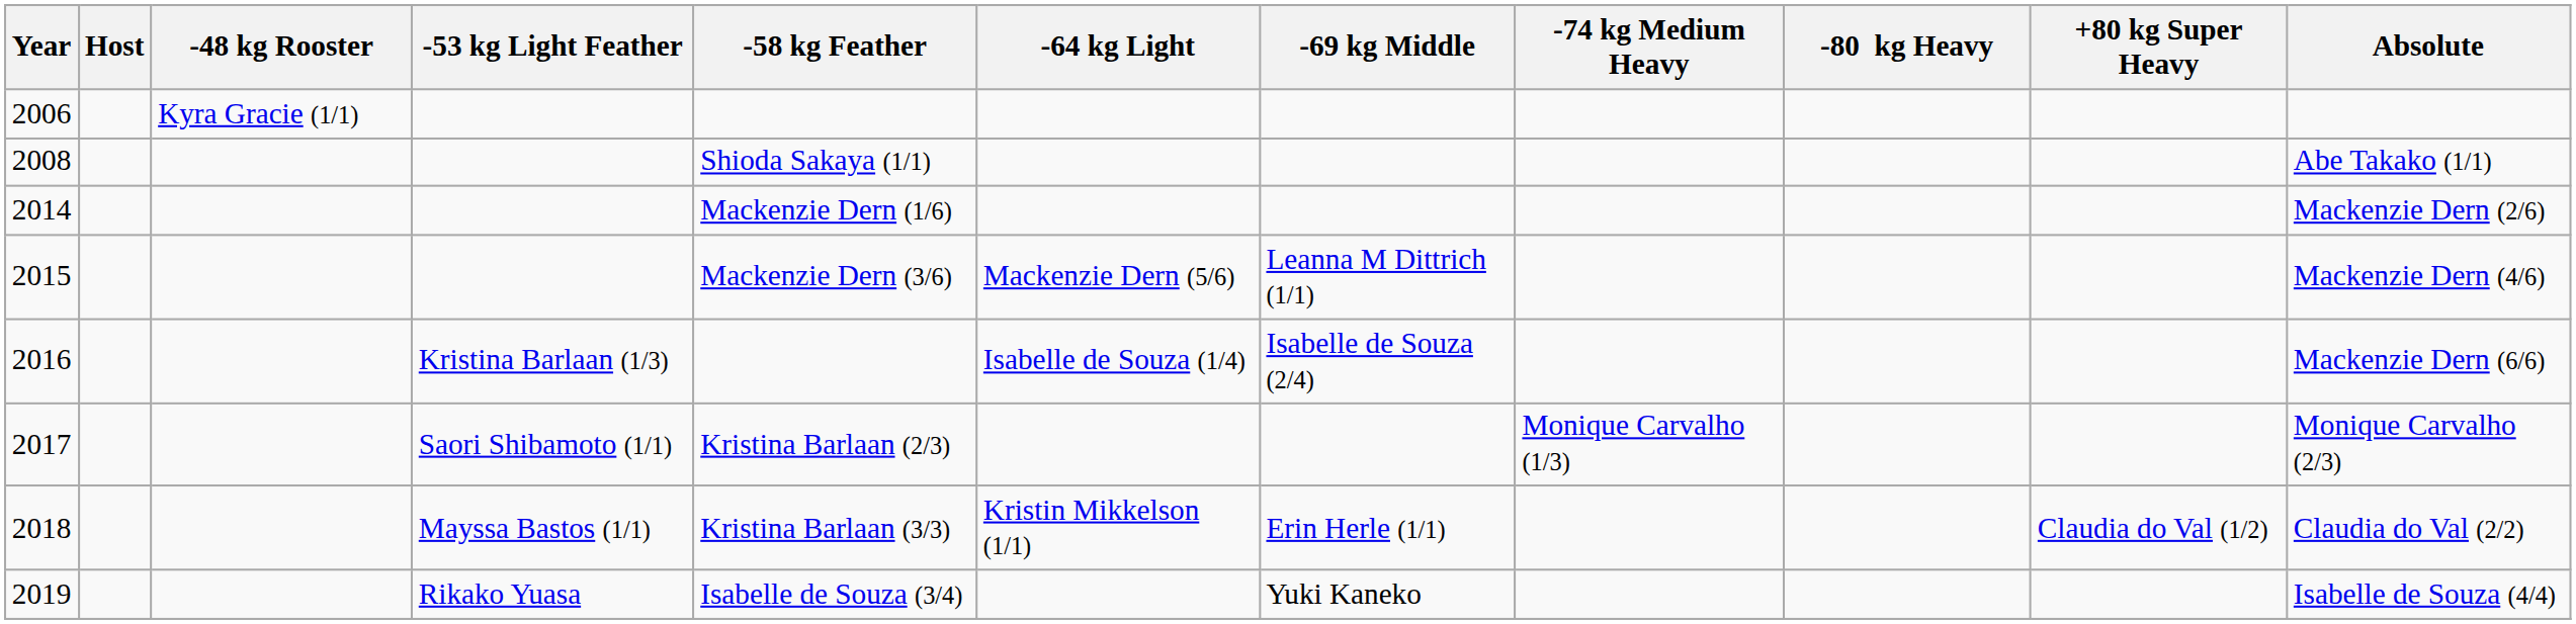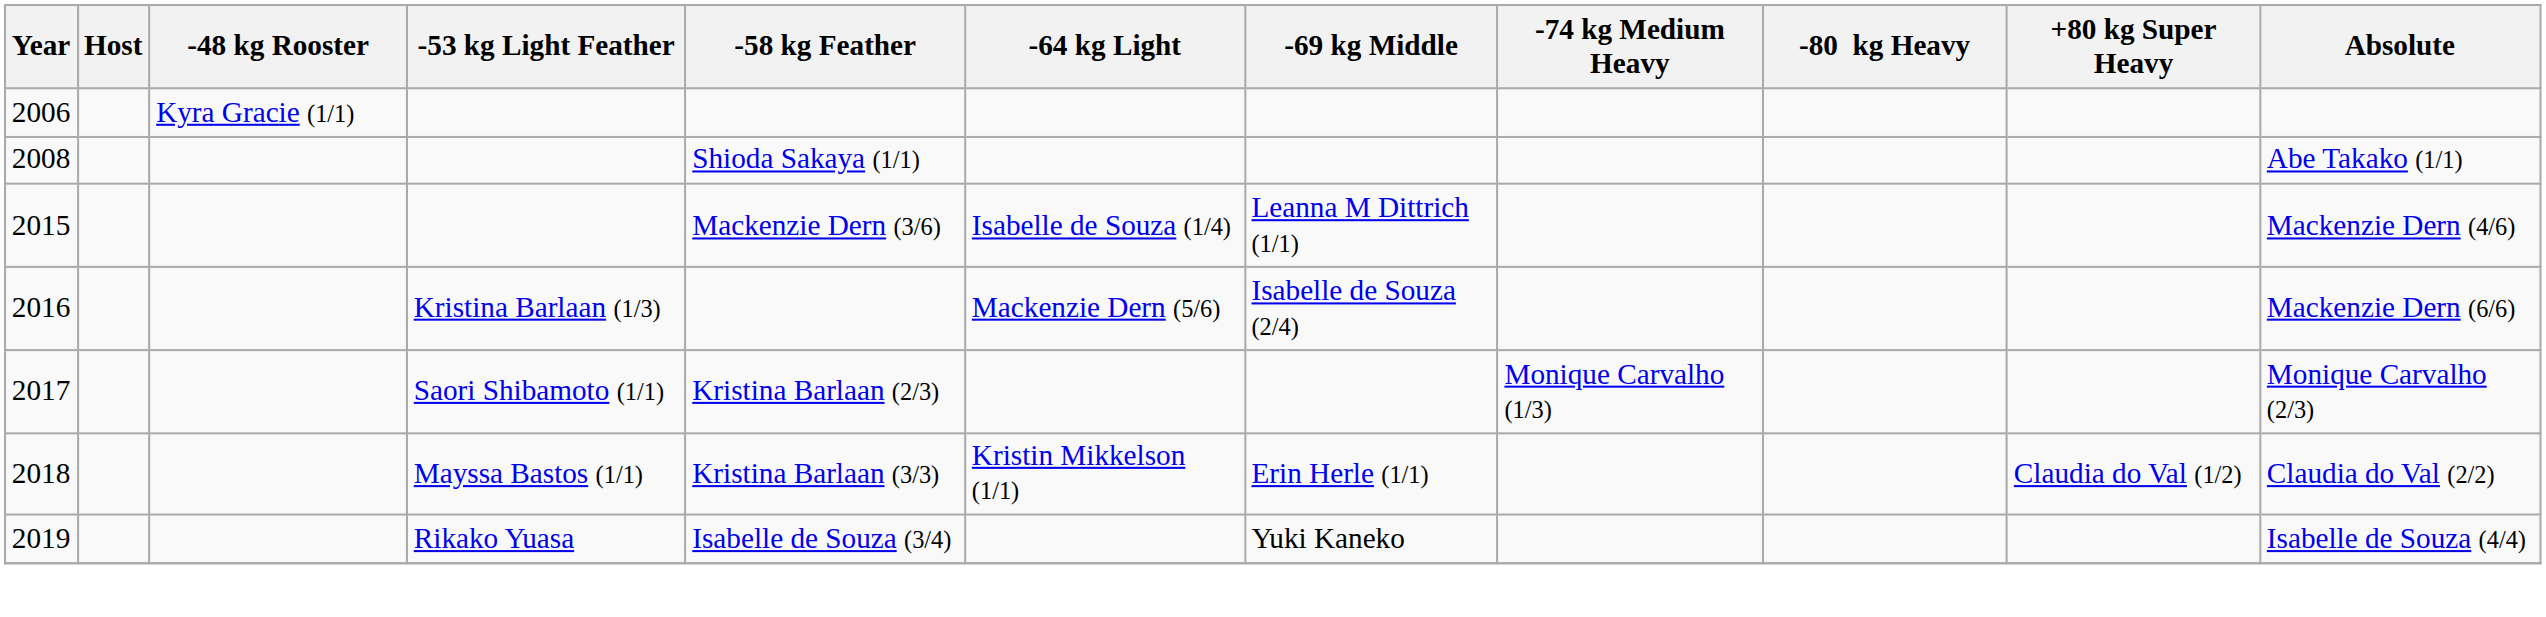- row: 2014 | Mackenzie Dern (1/6) | Mackenzie Dern (2/6)
2015 | -64 kg Light: Mackenzie Dern (5/6) -> Isabelle de Souza (1/4)
2016 | -64 kg Light: Isabelle de Souza (1/4) -> Mackenzie Dern (5/6)
